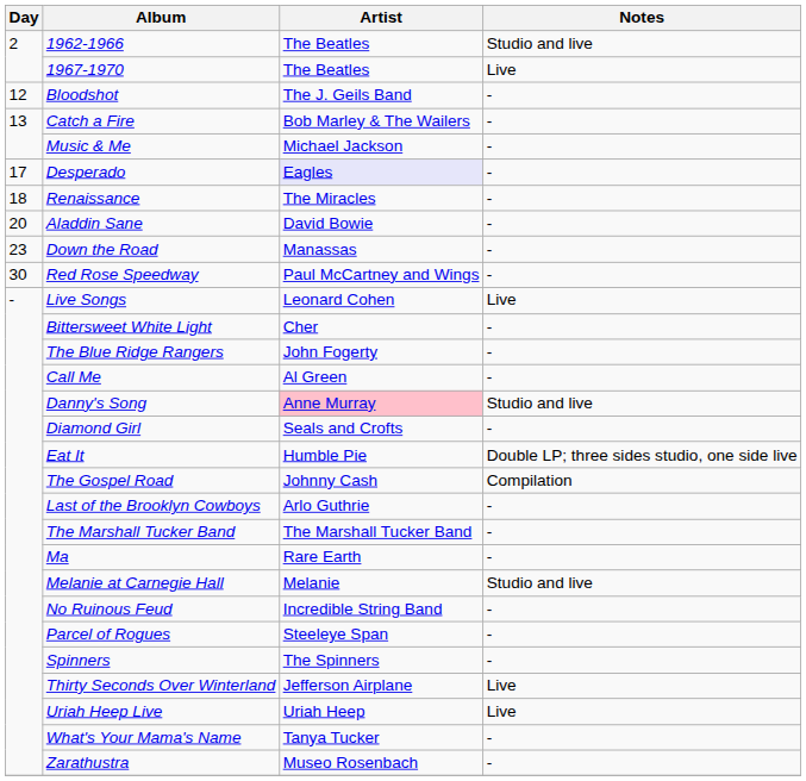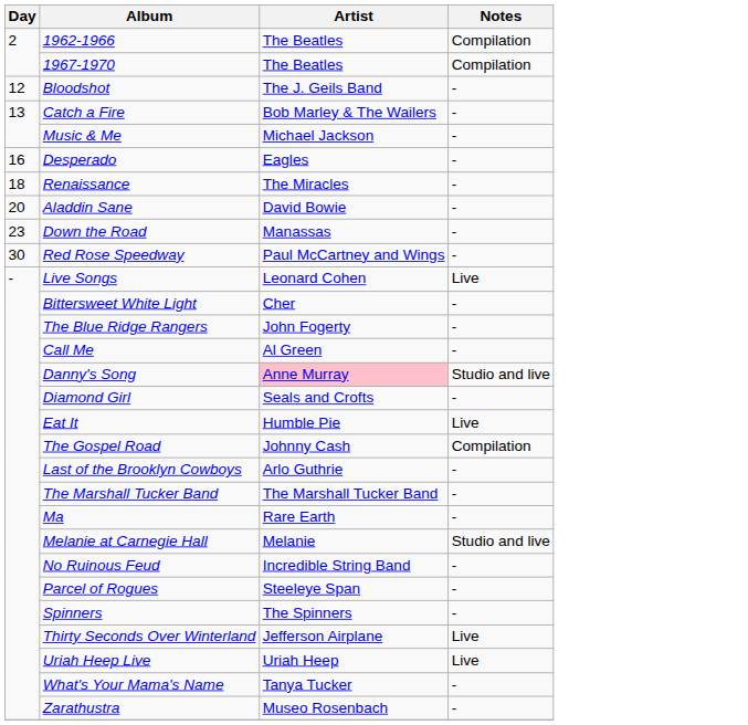1962-1966 | Notes: Studio and live -> Compilation
1967-1970 | Notes: Live -> Compilation
Desperado | Day: 17 -> 16
Desperado | Artist: lavender background -> no background
Eat It | Notes: Double LP; three sides studio, one side live -> Live
